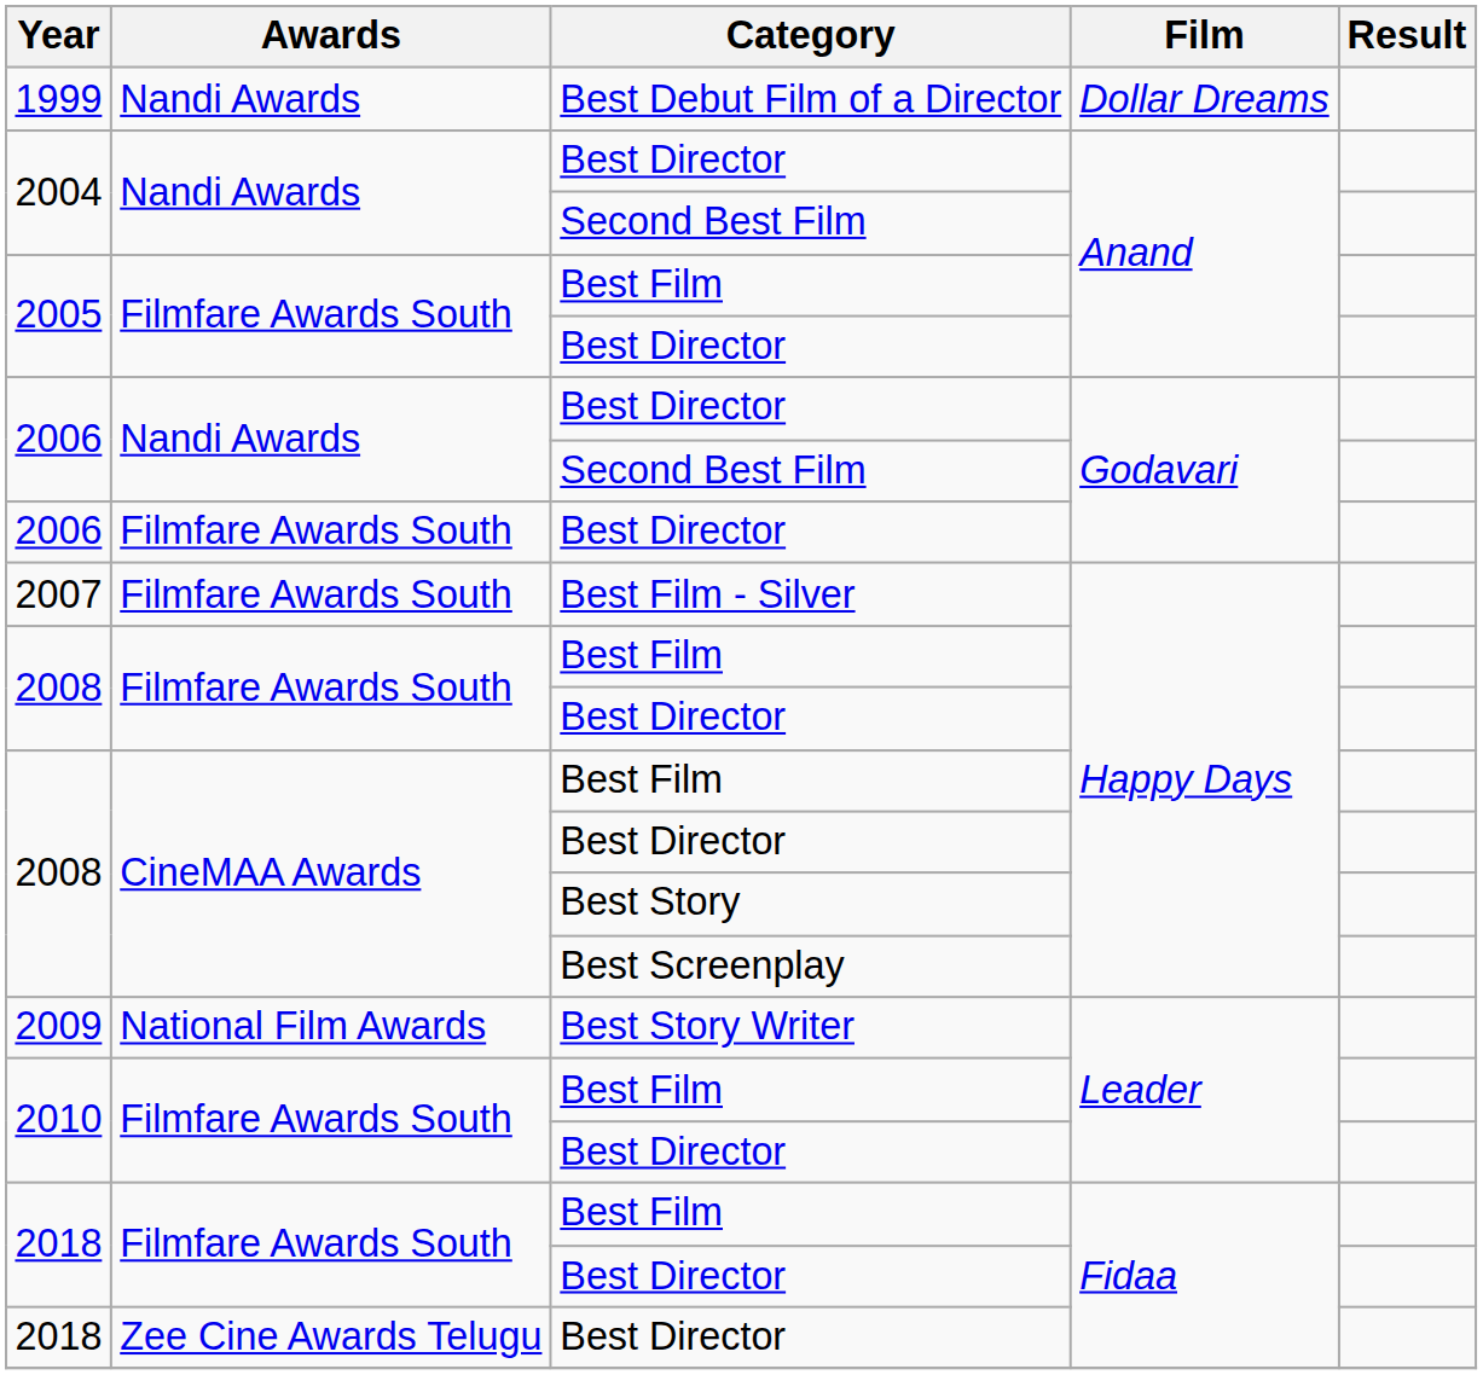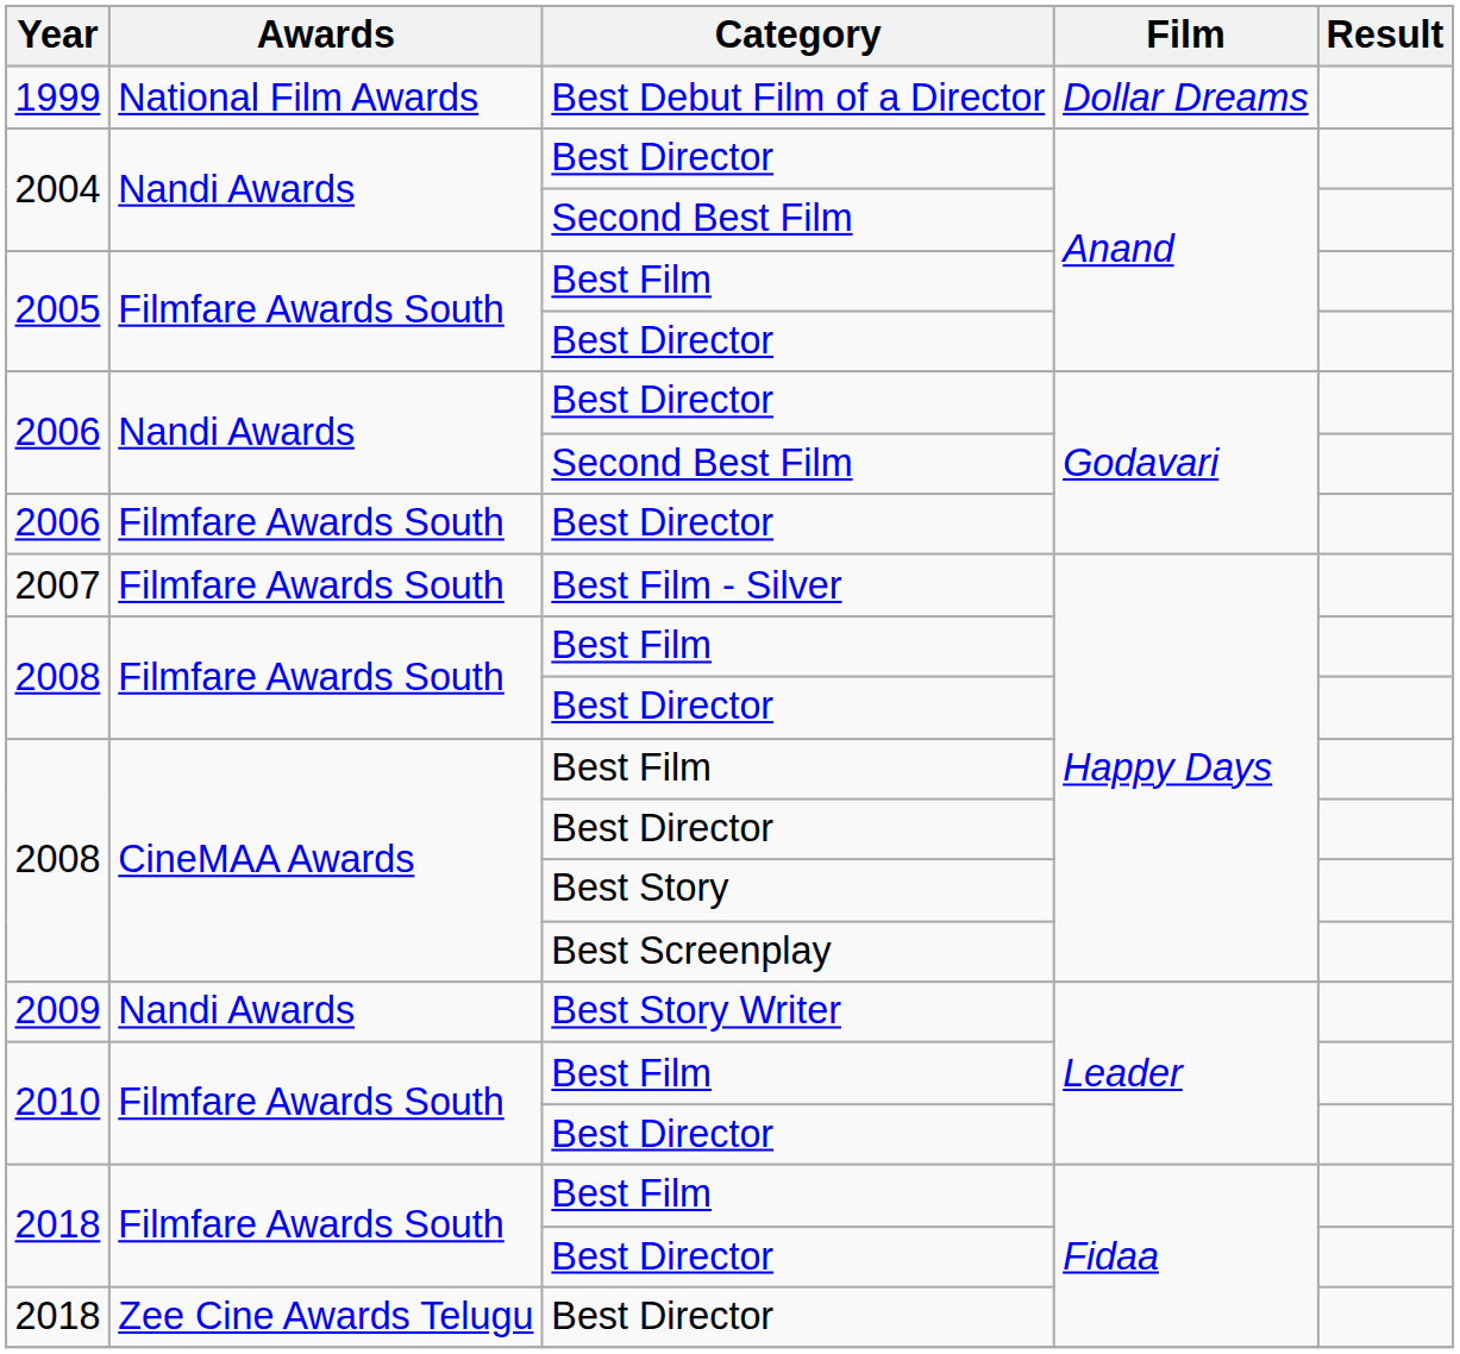1999 | Awards: Nandi Awards -> National Film Awards
2009 | Awards: National Film Awards -> Nandi Awards
